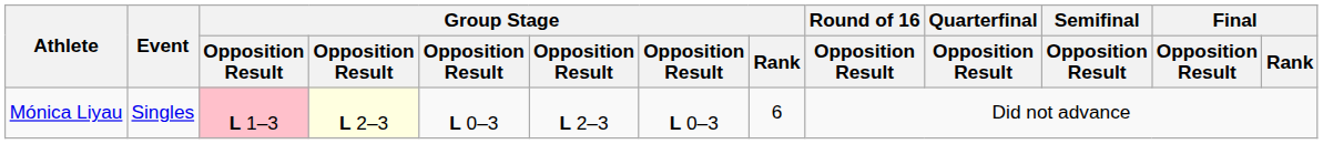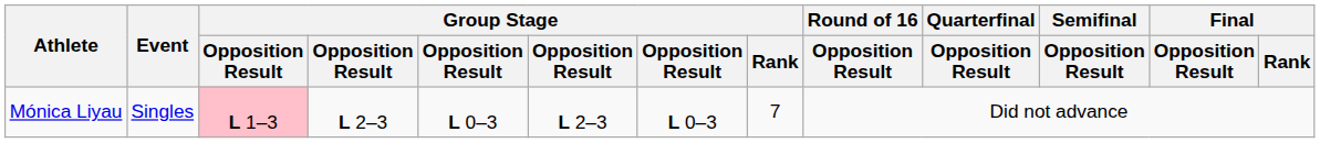Mónica Liyau | column 4: lightyellow background -> no background
Mónica Liyau | Group Stage / Rank: 6 -> 7
